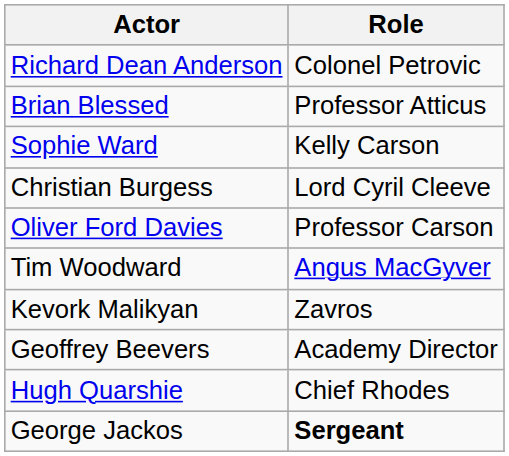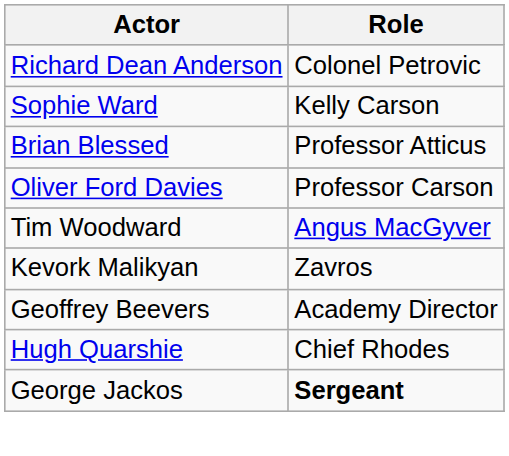rows swapped: Brian Blessed <-> Sophie Ward
- row: Christian Burgess | Lord Cyril Cleeve
